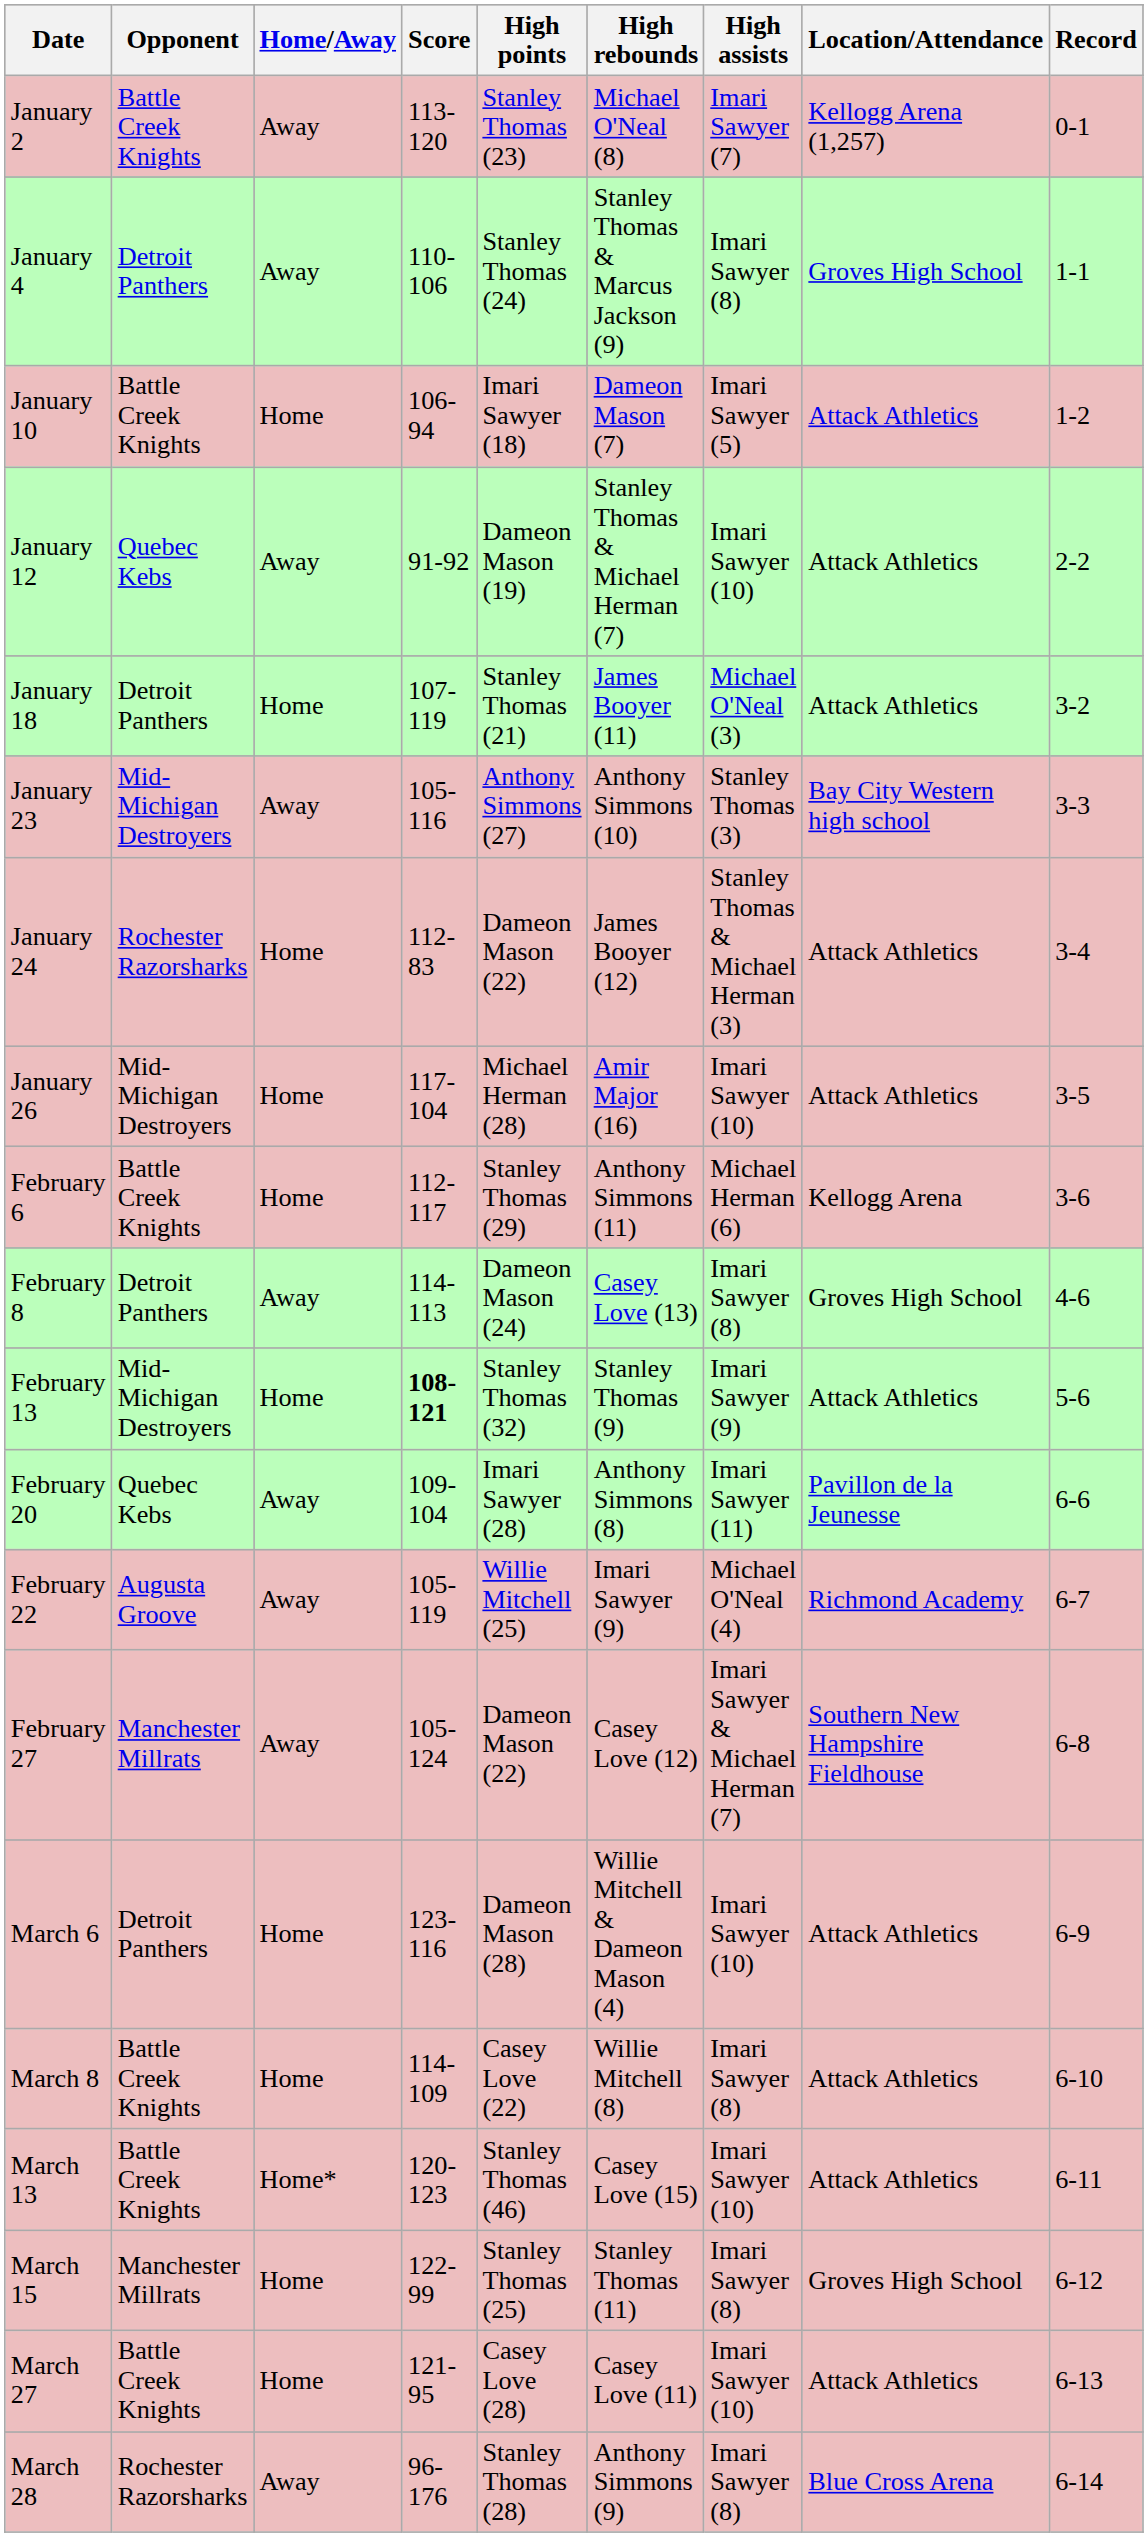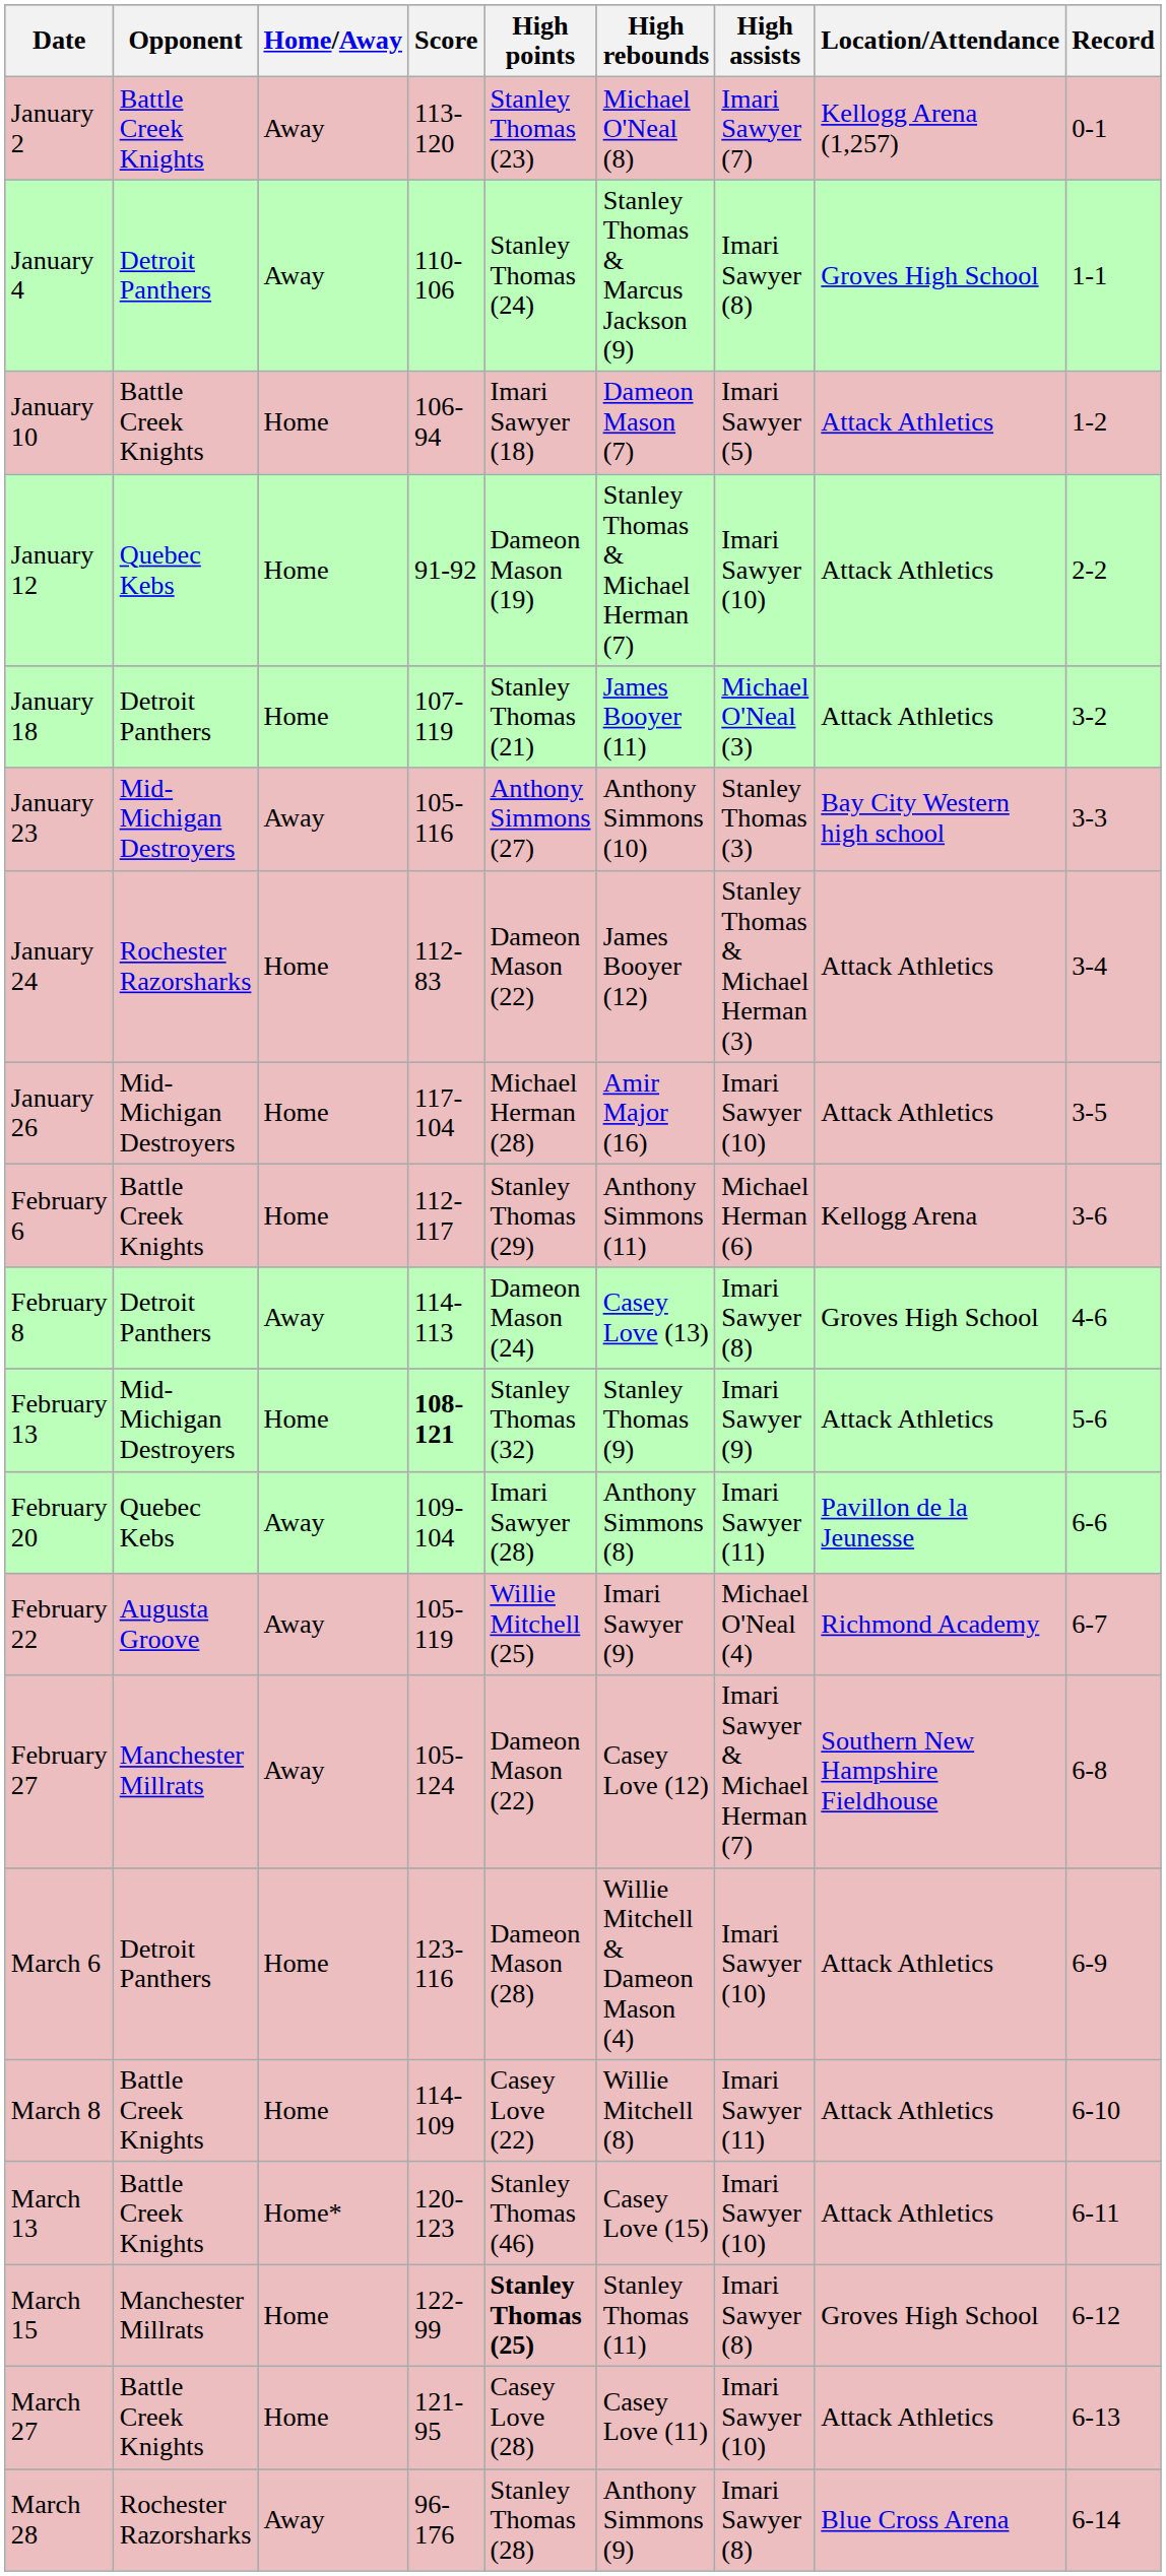January 12 | Home/Away: Away -> Home
March 8 | High assists: Imari Sawyer (8) -> Imari Sawyer (11)
March 15 | High points: normal -> bold
